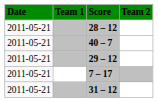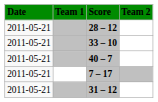+ row: 2011-05-21 | 33 – 10
- row: 2011-05-21 | 29 – 12
